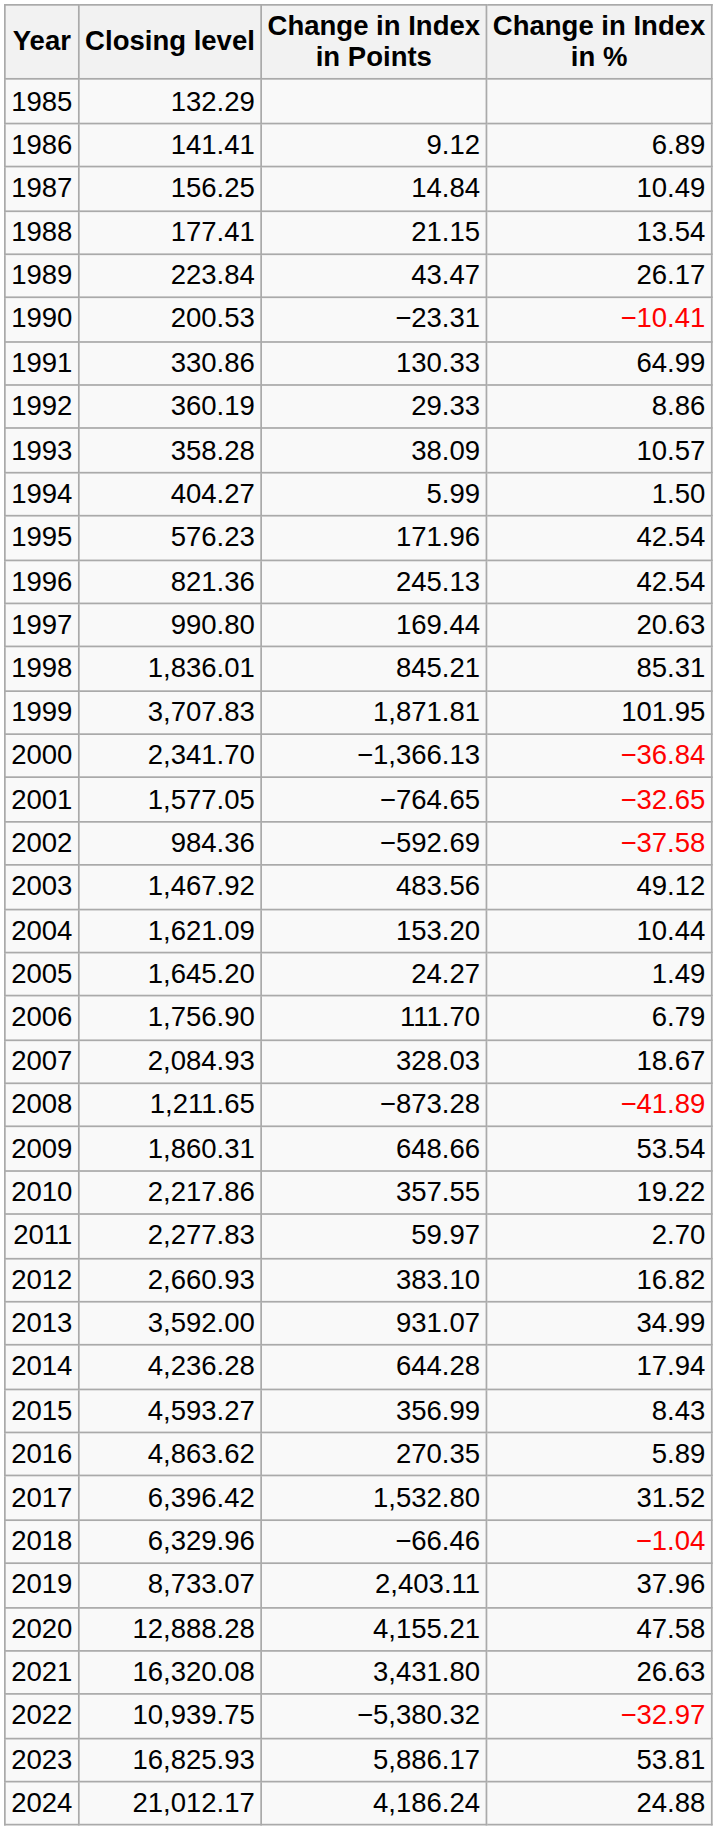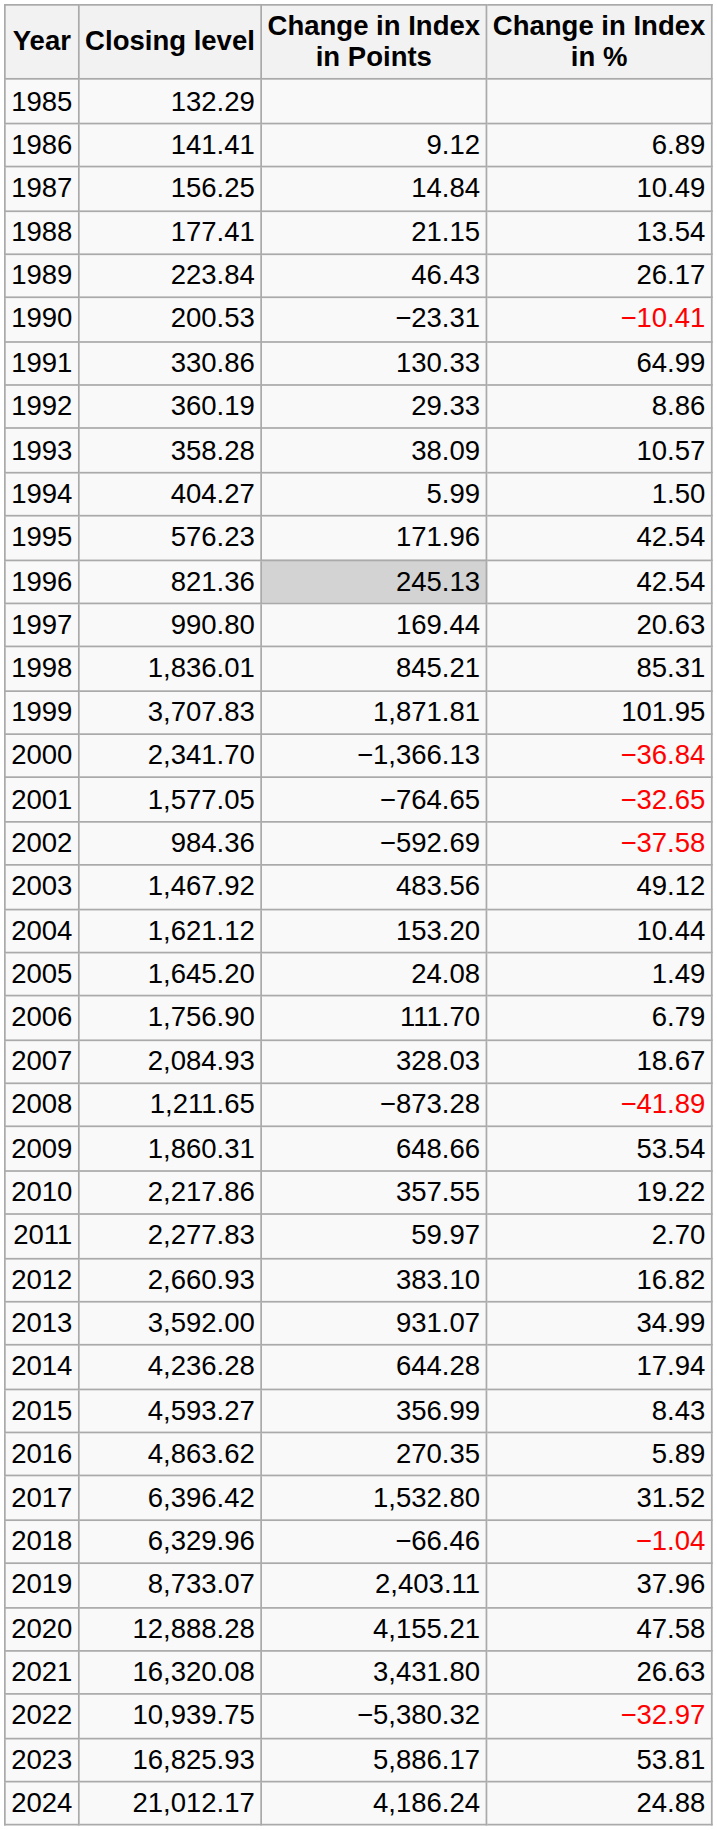1989 | Change in Index in Points: 43.47 -> 46.43
1996 | Change in Index in Points: no background -> lightgrey background
2004 | Closing level: 1,621.09 -> 1,621.12
2005 | Change in Index in Points: 24.27 -> 24.08
